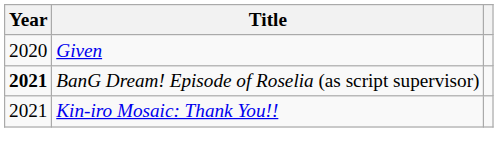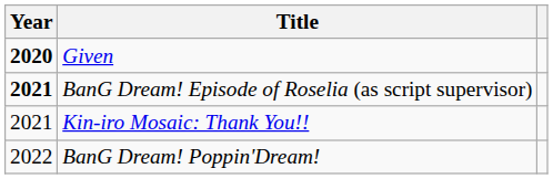Given | Year: normal -> bold
+ row: 2022 | BanG Dream! Poppin'Dream!
